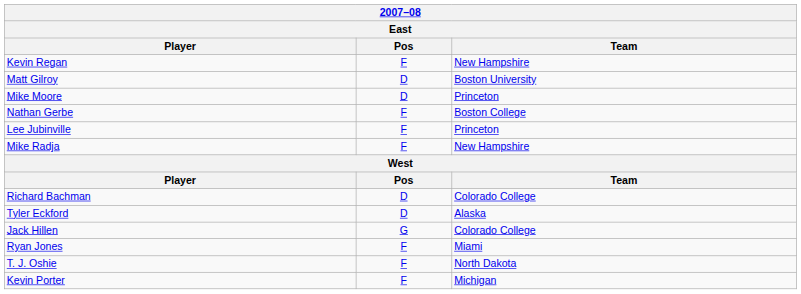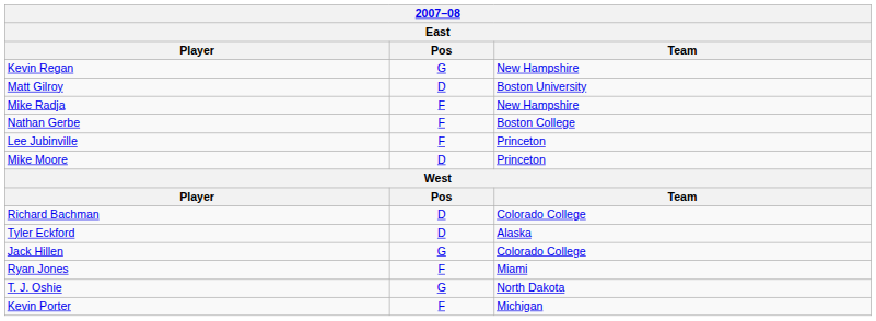Kevin Regan | Pos: F -> G
rows swapped: Mike Moore <-> Mike Radja
T. J. Oshie | Pos: F -> G
